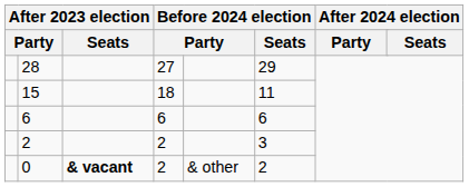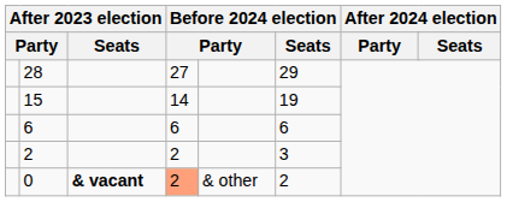15 | column 4: 18 -> 14
15 | Before 2024 election / Seats: 11 -> 19
0 | column 4: no background -> lightsalmon background
